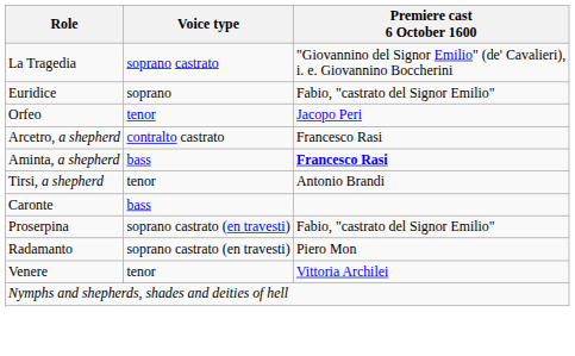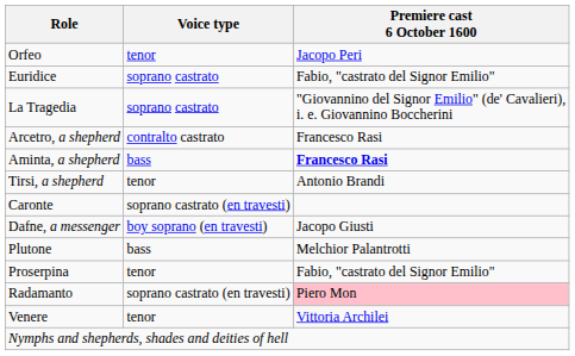rows swapped: La Tragedia <-> Orfeo
Euridice | Voice type: soprano -> soprano castrato
Caronte | Voice type: bass -> soprano castrato (en travesti)
+ row: Dafne, a messenger | boy soprano (en travesti) | Jacopo Giusti
+ row: Plutone | bass | Melchior Palantrotti
Proserpina | Voice type: soprano castrato (en travesti) -> tenor
Radamanto | Premiere cast 6 October 1600: no background -> pink background
